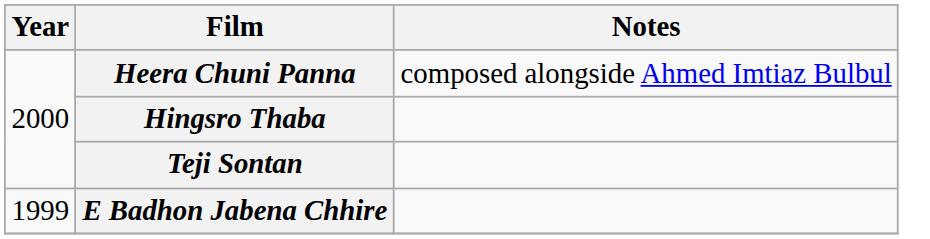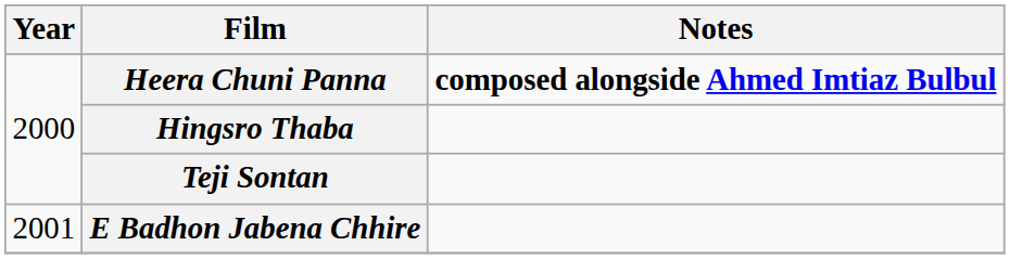Heera Chuni Panna | Notes: normal -> bold
E Badhon Jabena Chhire | Year: 1999 -> 2001
